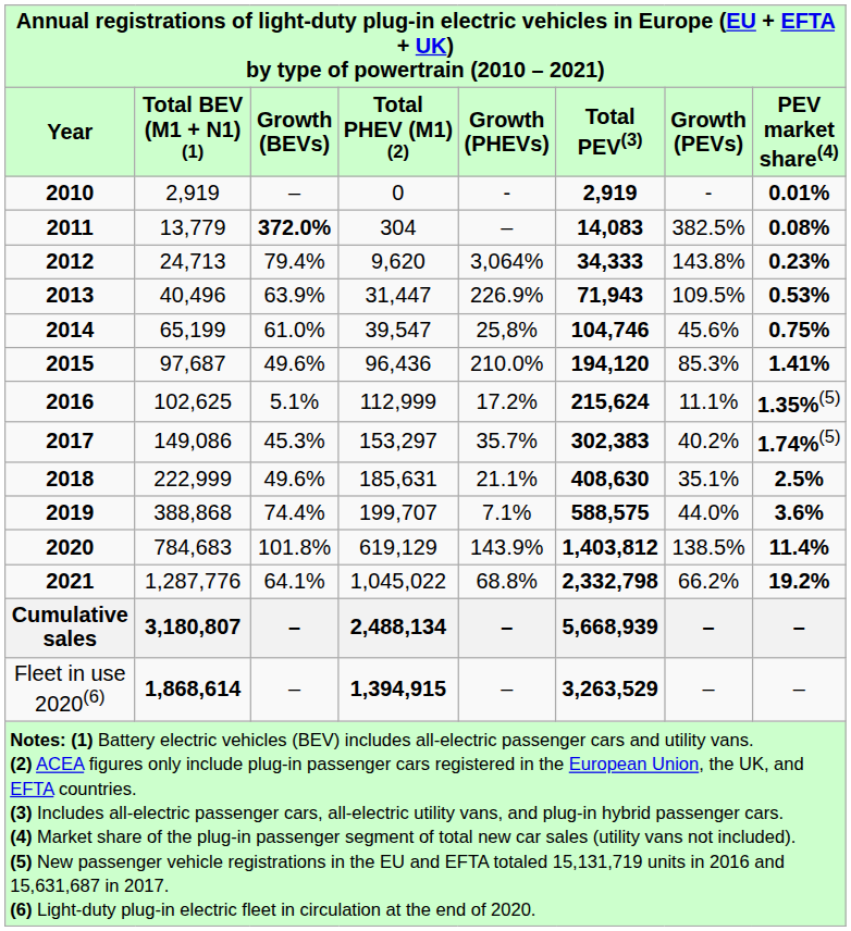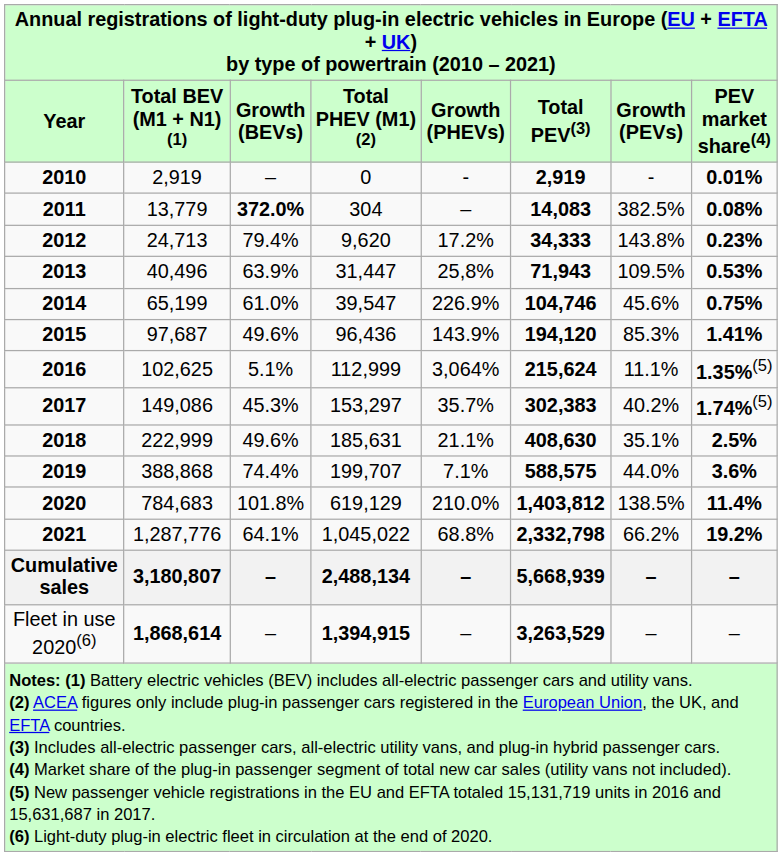2012 | Growth (PHEVs): 3,064% -> 17.2%
2013 | Growth (PHEVs): 226.9% -> 25,8%
2014 | Growth (PHEVs): 25,8% -> 226.9%
2015 | Growth (PHEVs): 210.0% -> 143.9%
2016 | Growth (PHEVs): 17.2% -> 3,064%
2020 | Growth (PHEVs): 143.9% -> 210.0%
